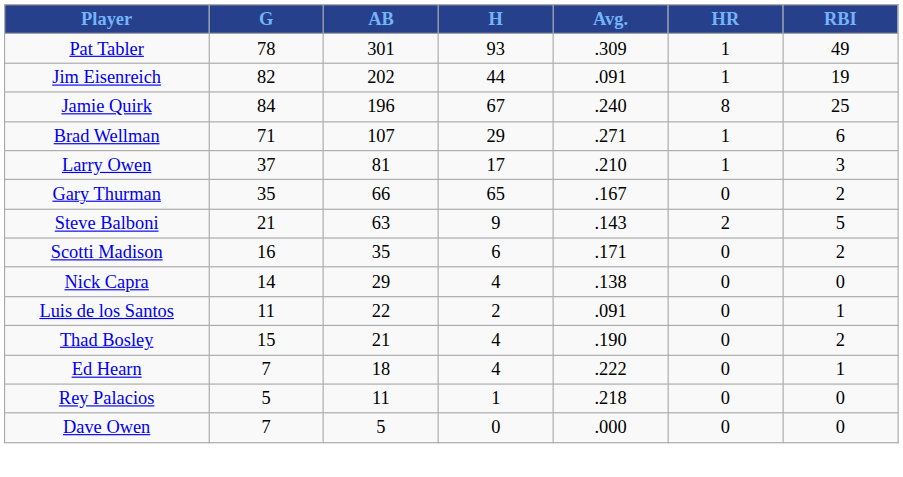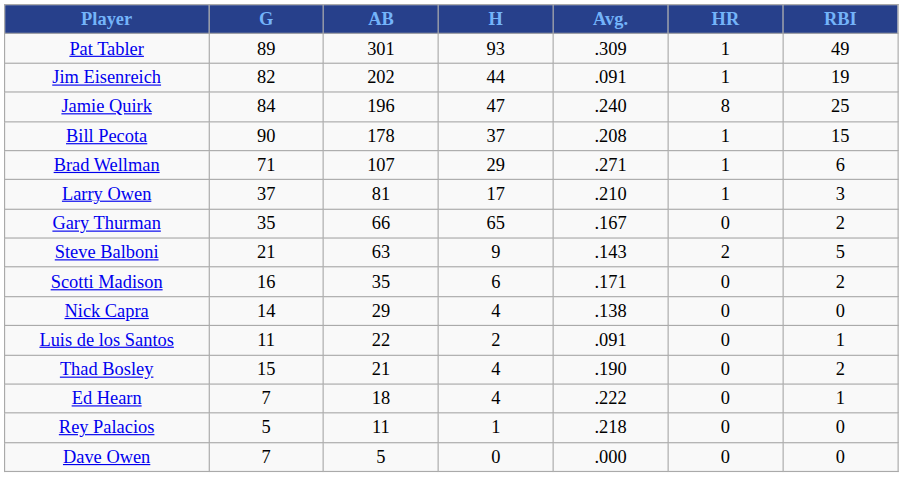Pat Tabler | G: 78 -> 89
Jamie Quirk | H: 67 -> 47
+ row: Bill Pecota | 90 | 178 | 37 | .208 | 1 | 15
